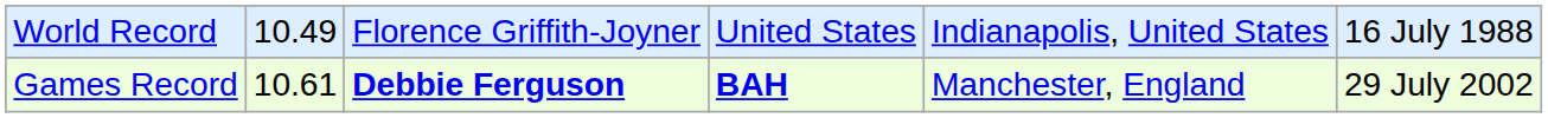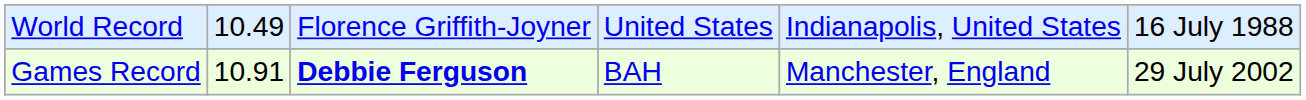Games Record | column 2: 10.61 -> 10.91
Games Record | column 4: bold -> normal
